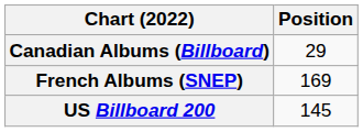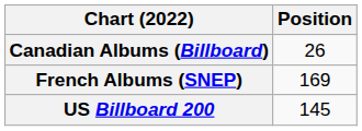Canadian Albums (Billboard) | Position: 29 -> 26
